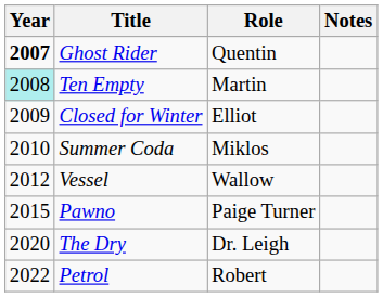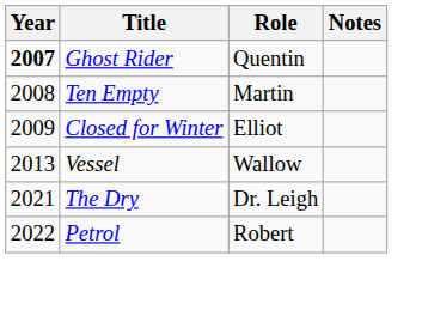Ten Empty | Year: paleturquoise background -> no background
- row: 2010 | Summer Coda | Miklos
Vessel | Year: 2012 -> 2013
- row: 2015 | Pawno | Paige Turner
The Dry | Year: 2020 -> 2021
